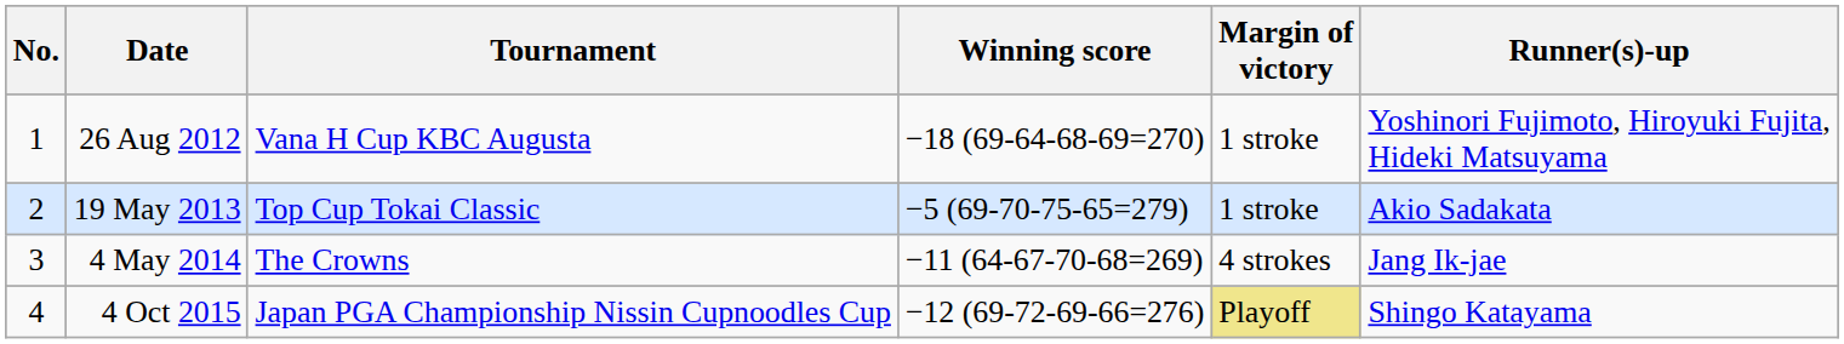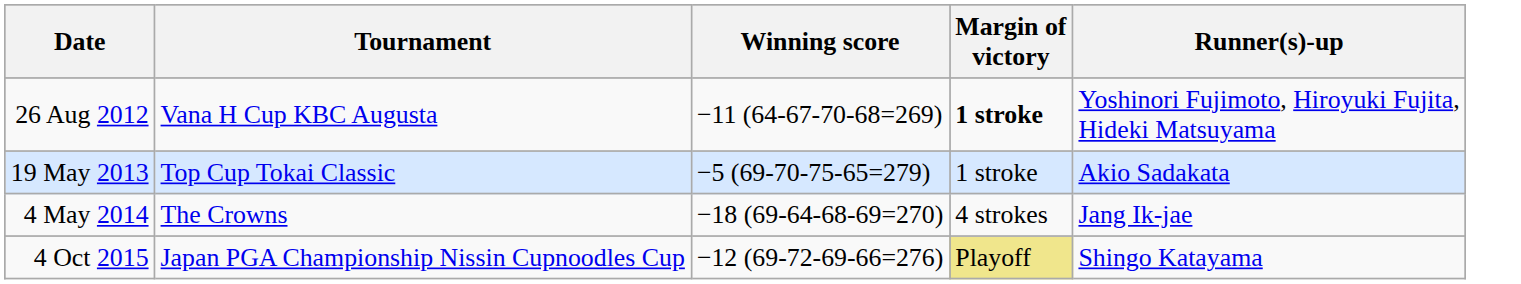- column: No. | 1 | 2 | 3 | 4
26 Aug 2012 | Winning score: −18 (69-64-68-69=270) -> −11 (64-67-70-68=269)
26 Aug 2012 | Margin of victory: normal -> bold
4 May 2014 | Winning score: −11 (64-67-70-68=269) -> −18 (69-64-68-69=270)
